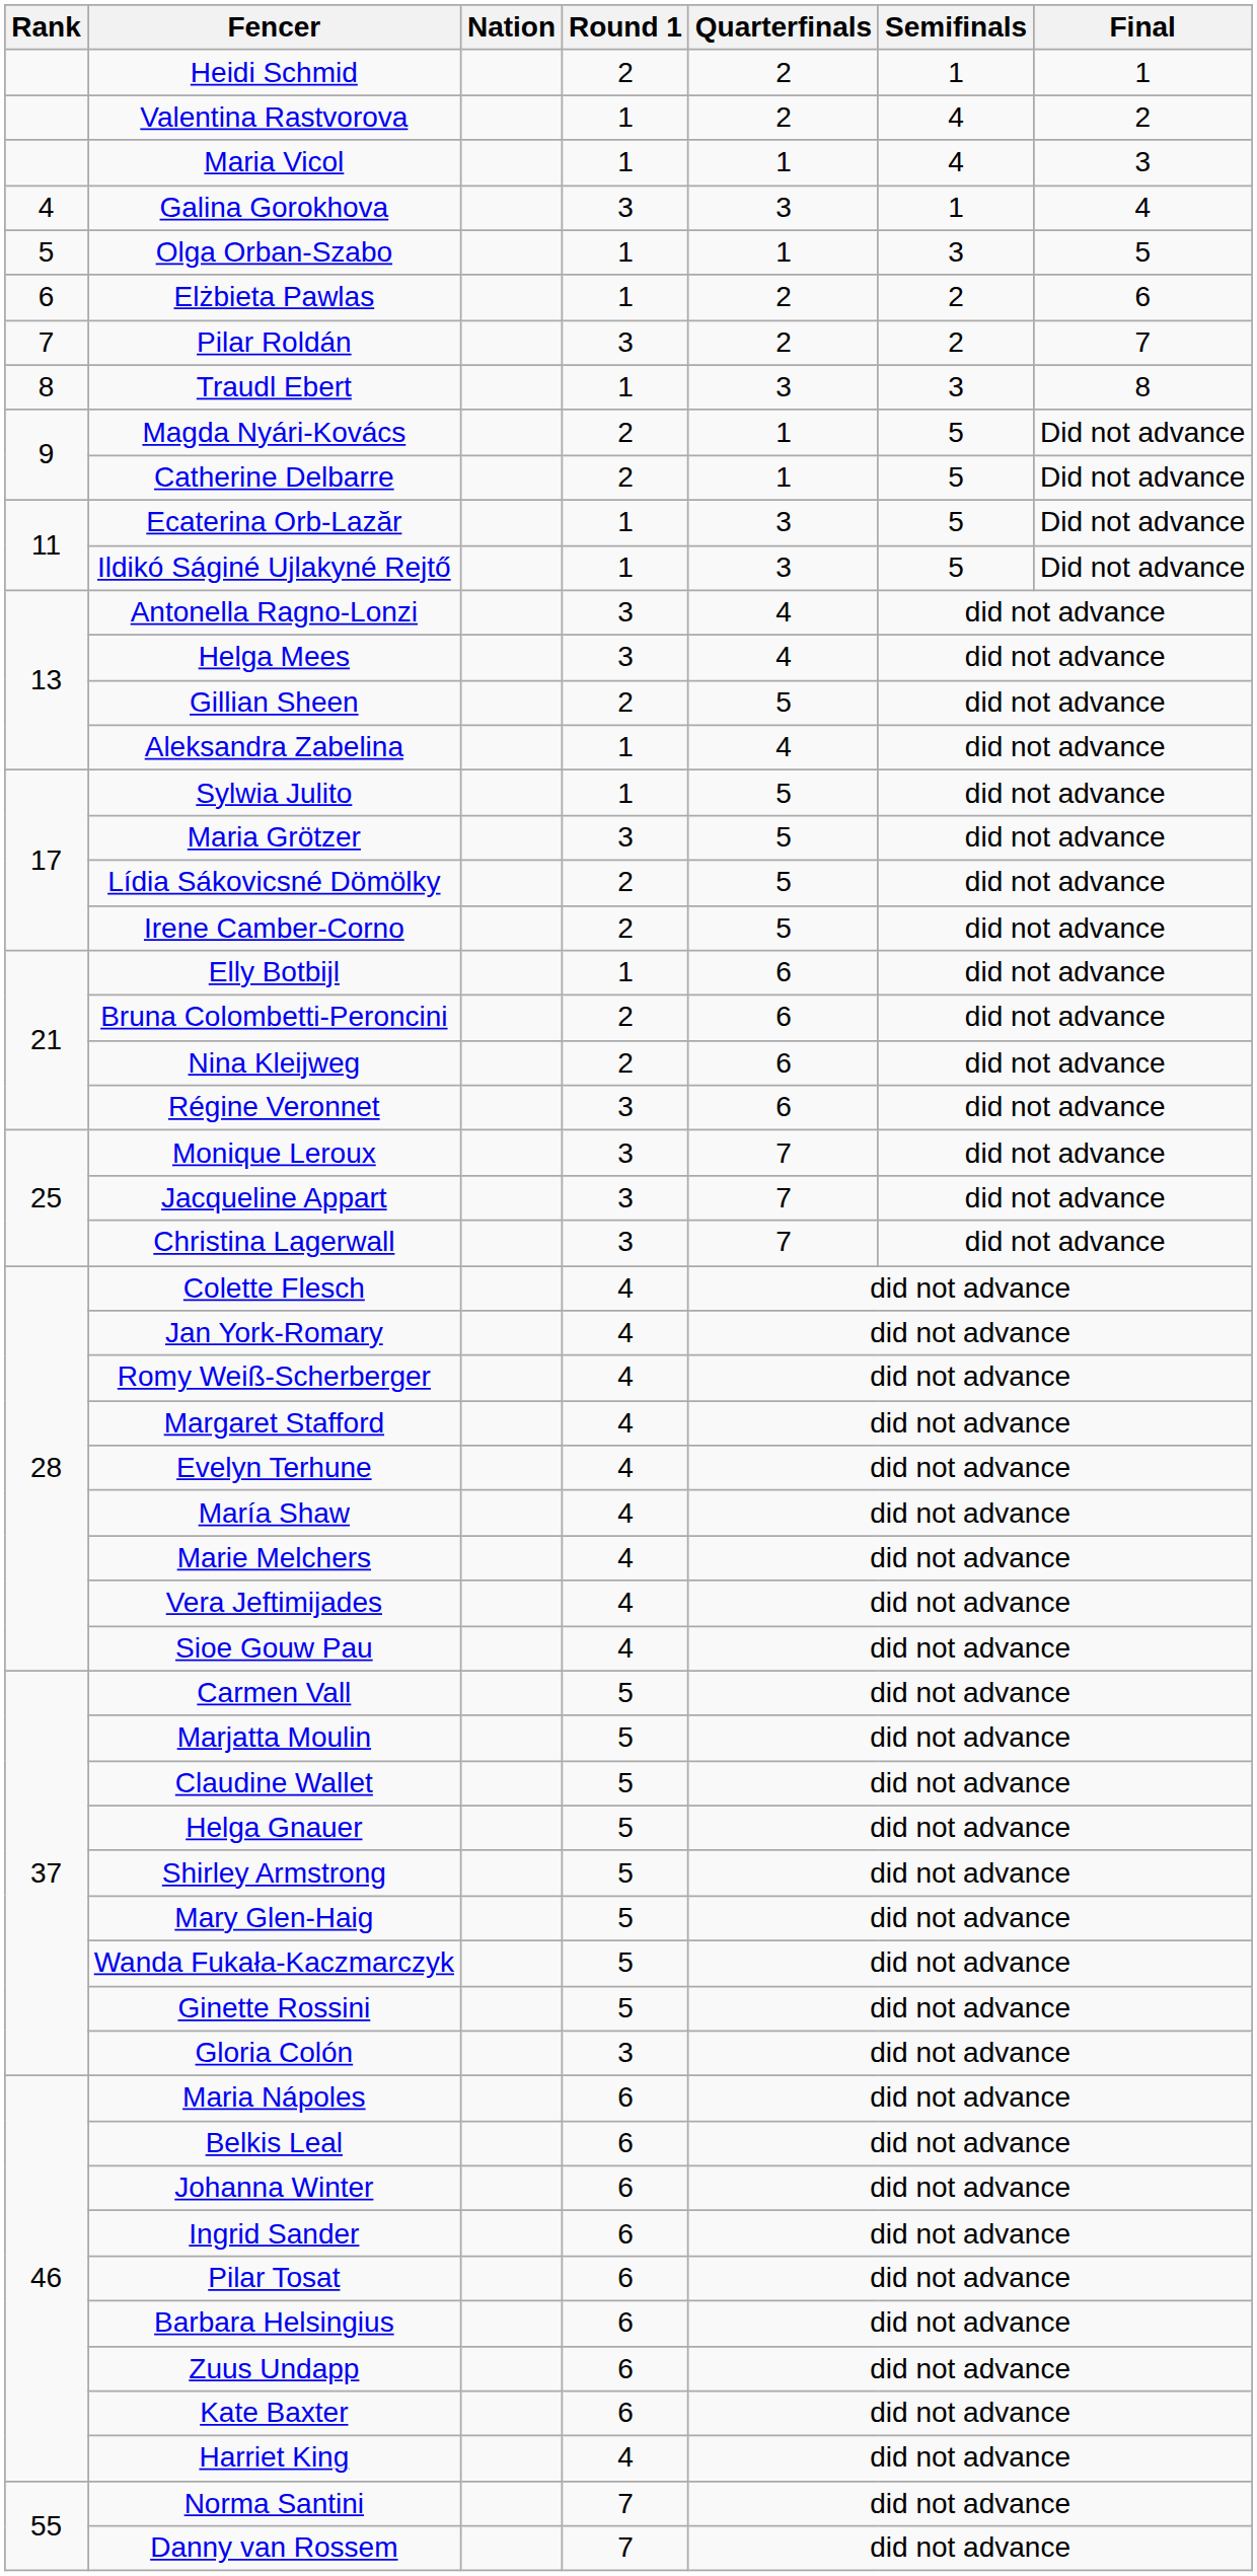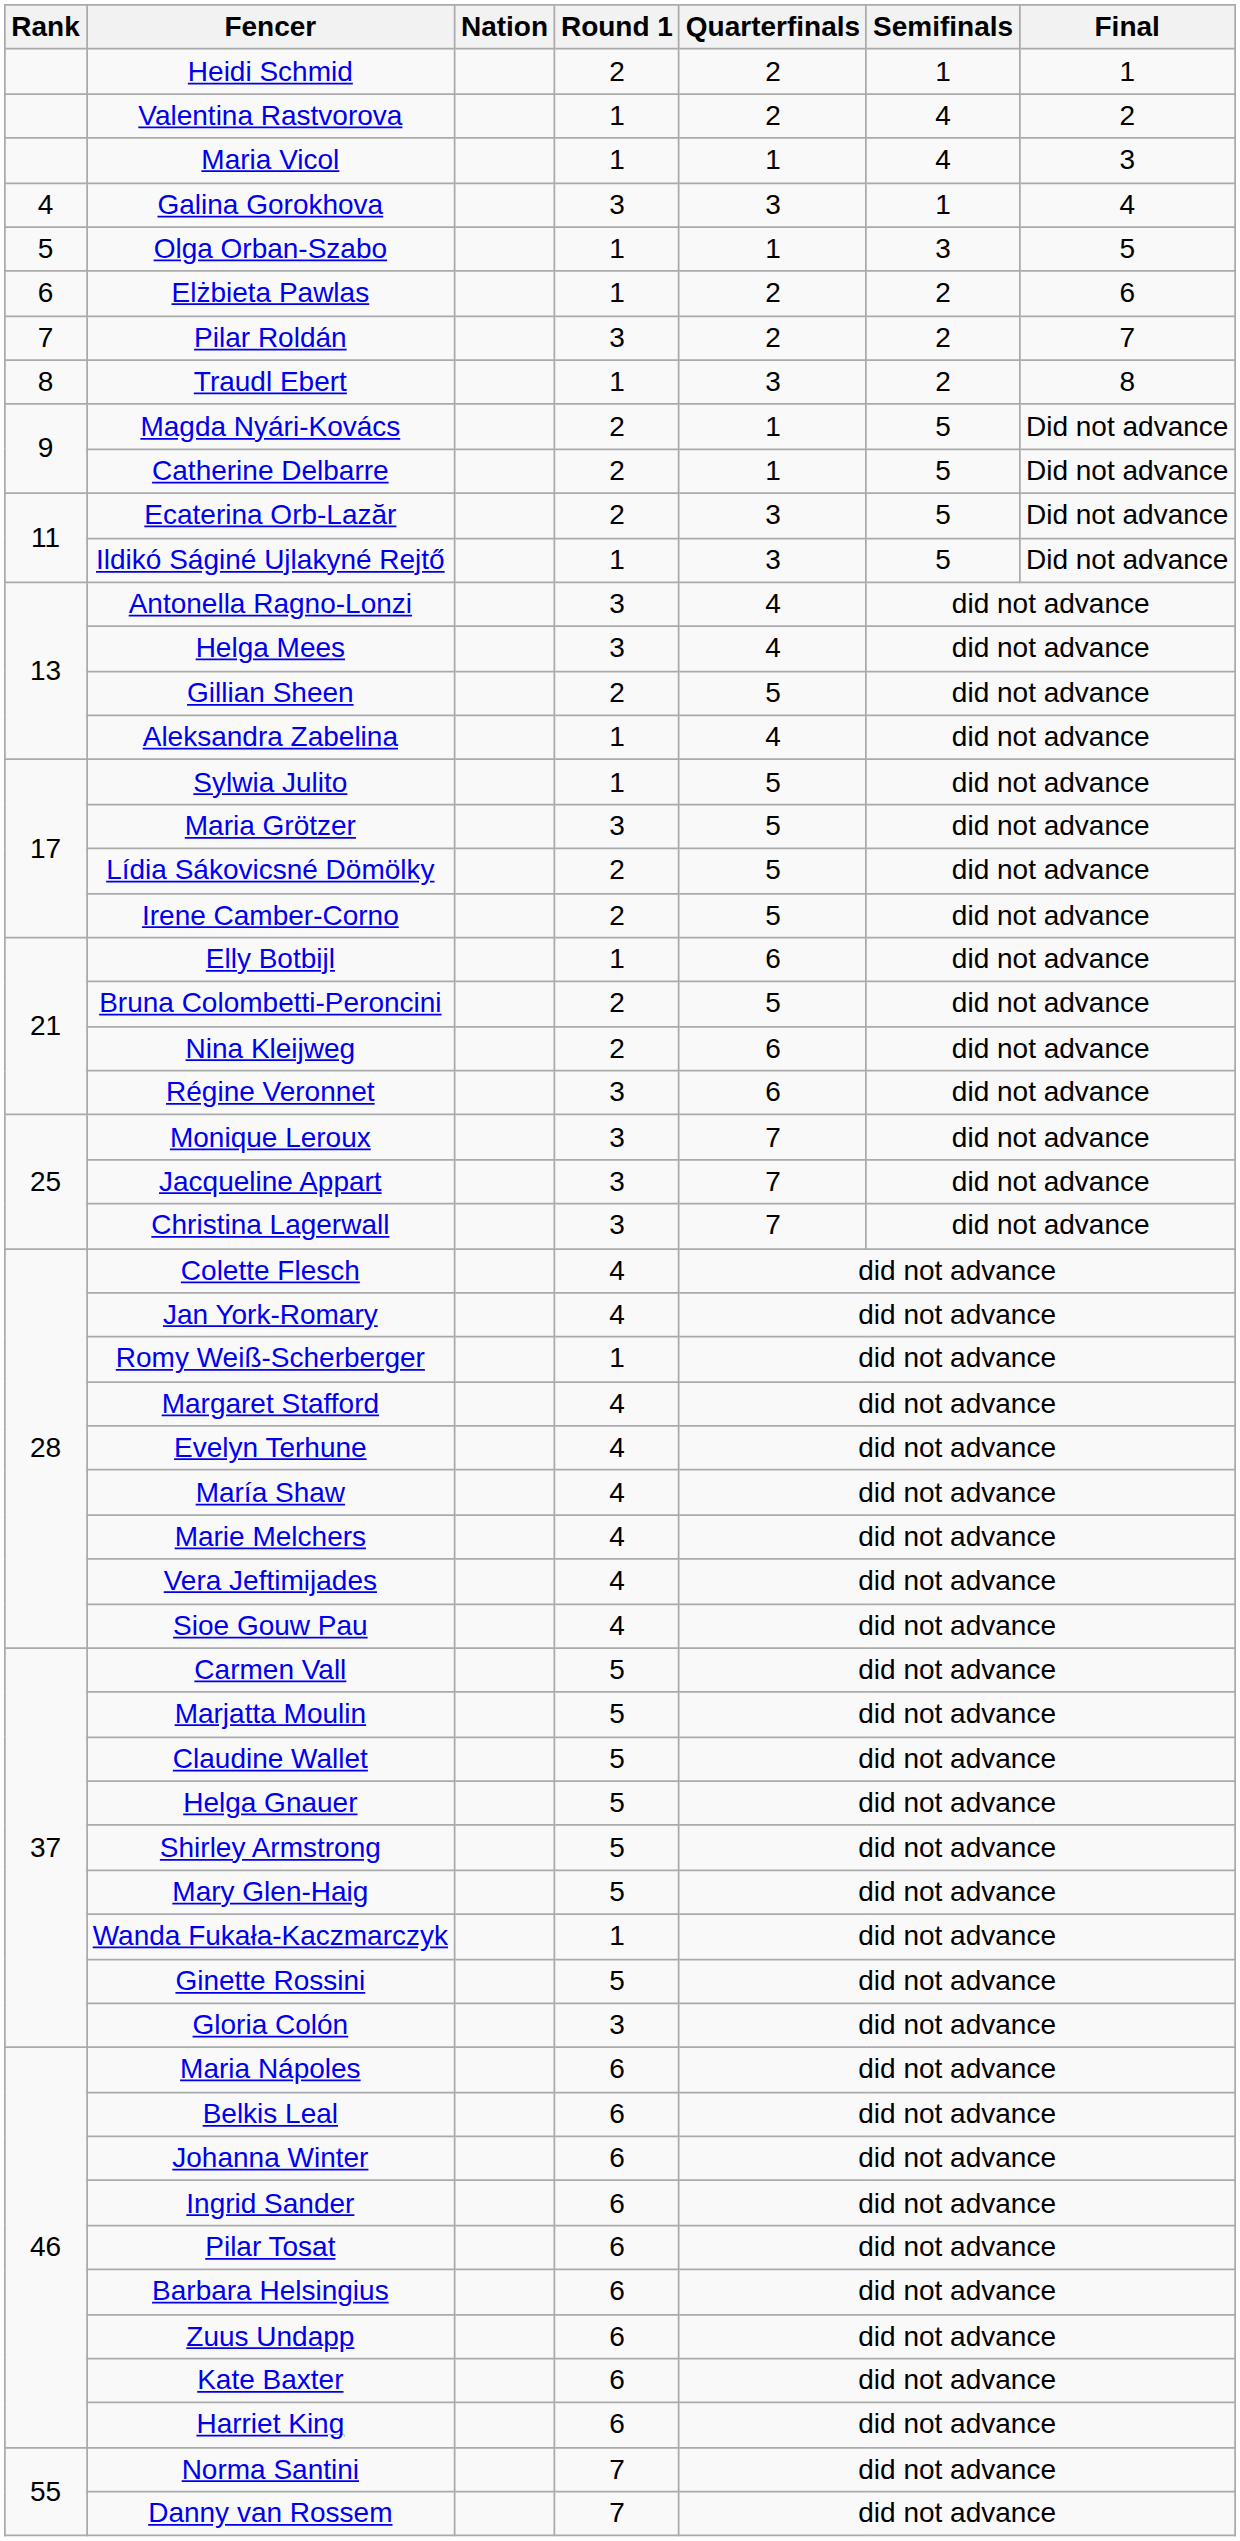Traudl Ebert | Semifinals: 3 -> 2
Ecaterina Orb-Lazăr | Round 1: 1 -> 2
Bruna Colombetti-Peroncini | Quarterfinals: 6 -> 5
Romy Weiß-Scherberger | Round 1: 4 -> 1
Wanda Fukała-Kaczmarczyk | Round 1: 5 -> 1
Harriet King | Round 1: 4 -> 6
